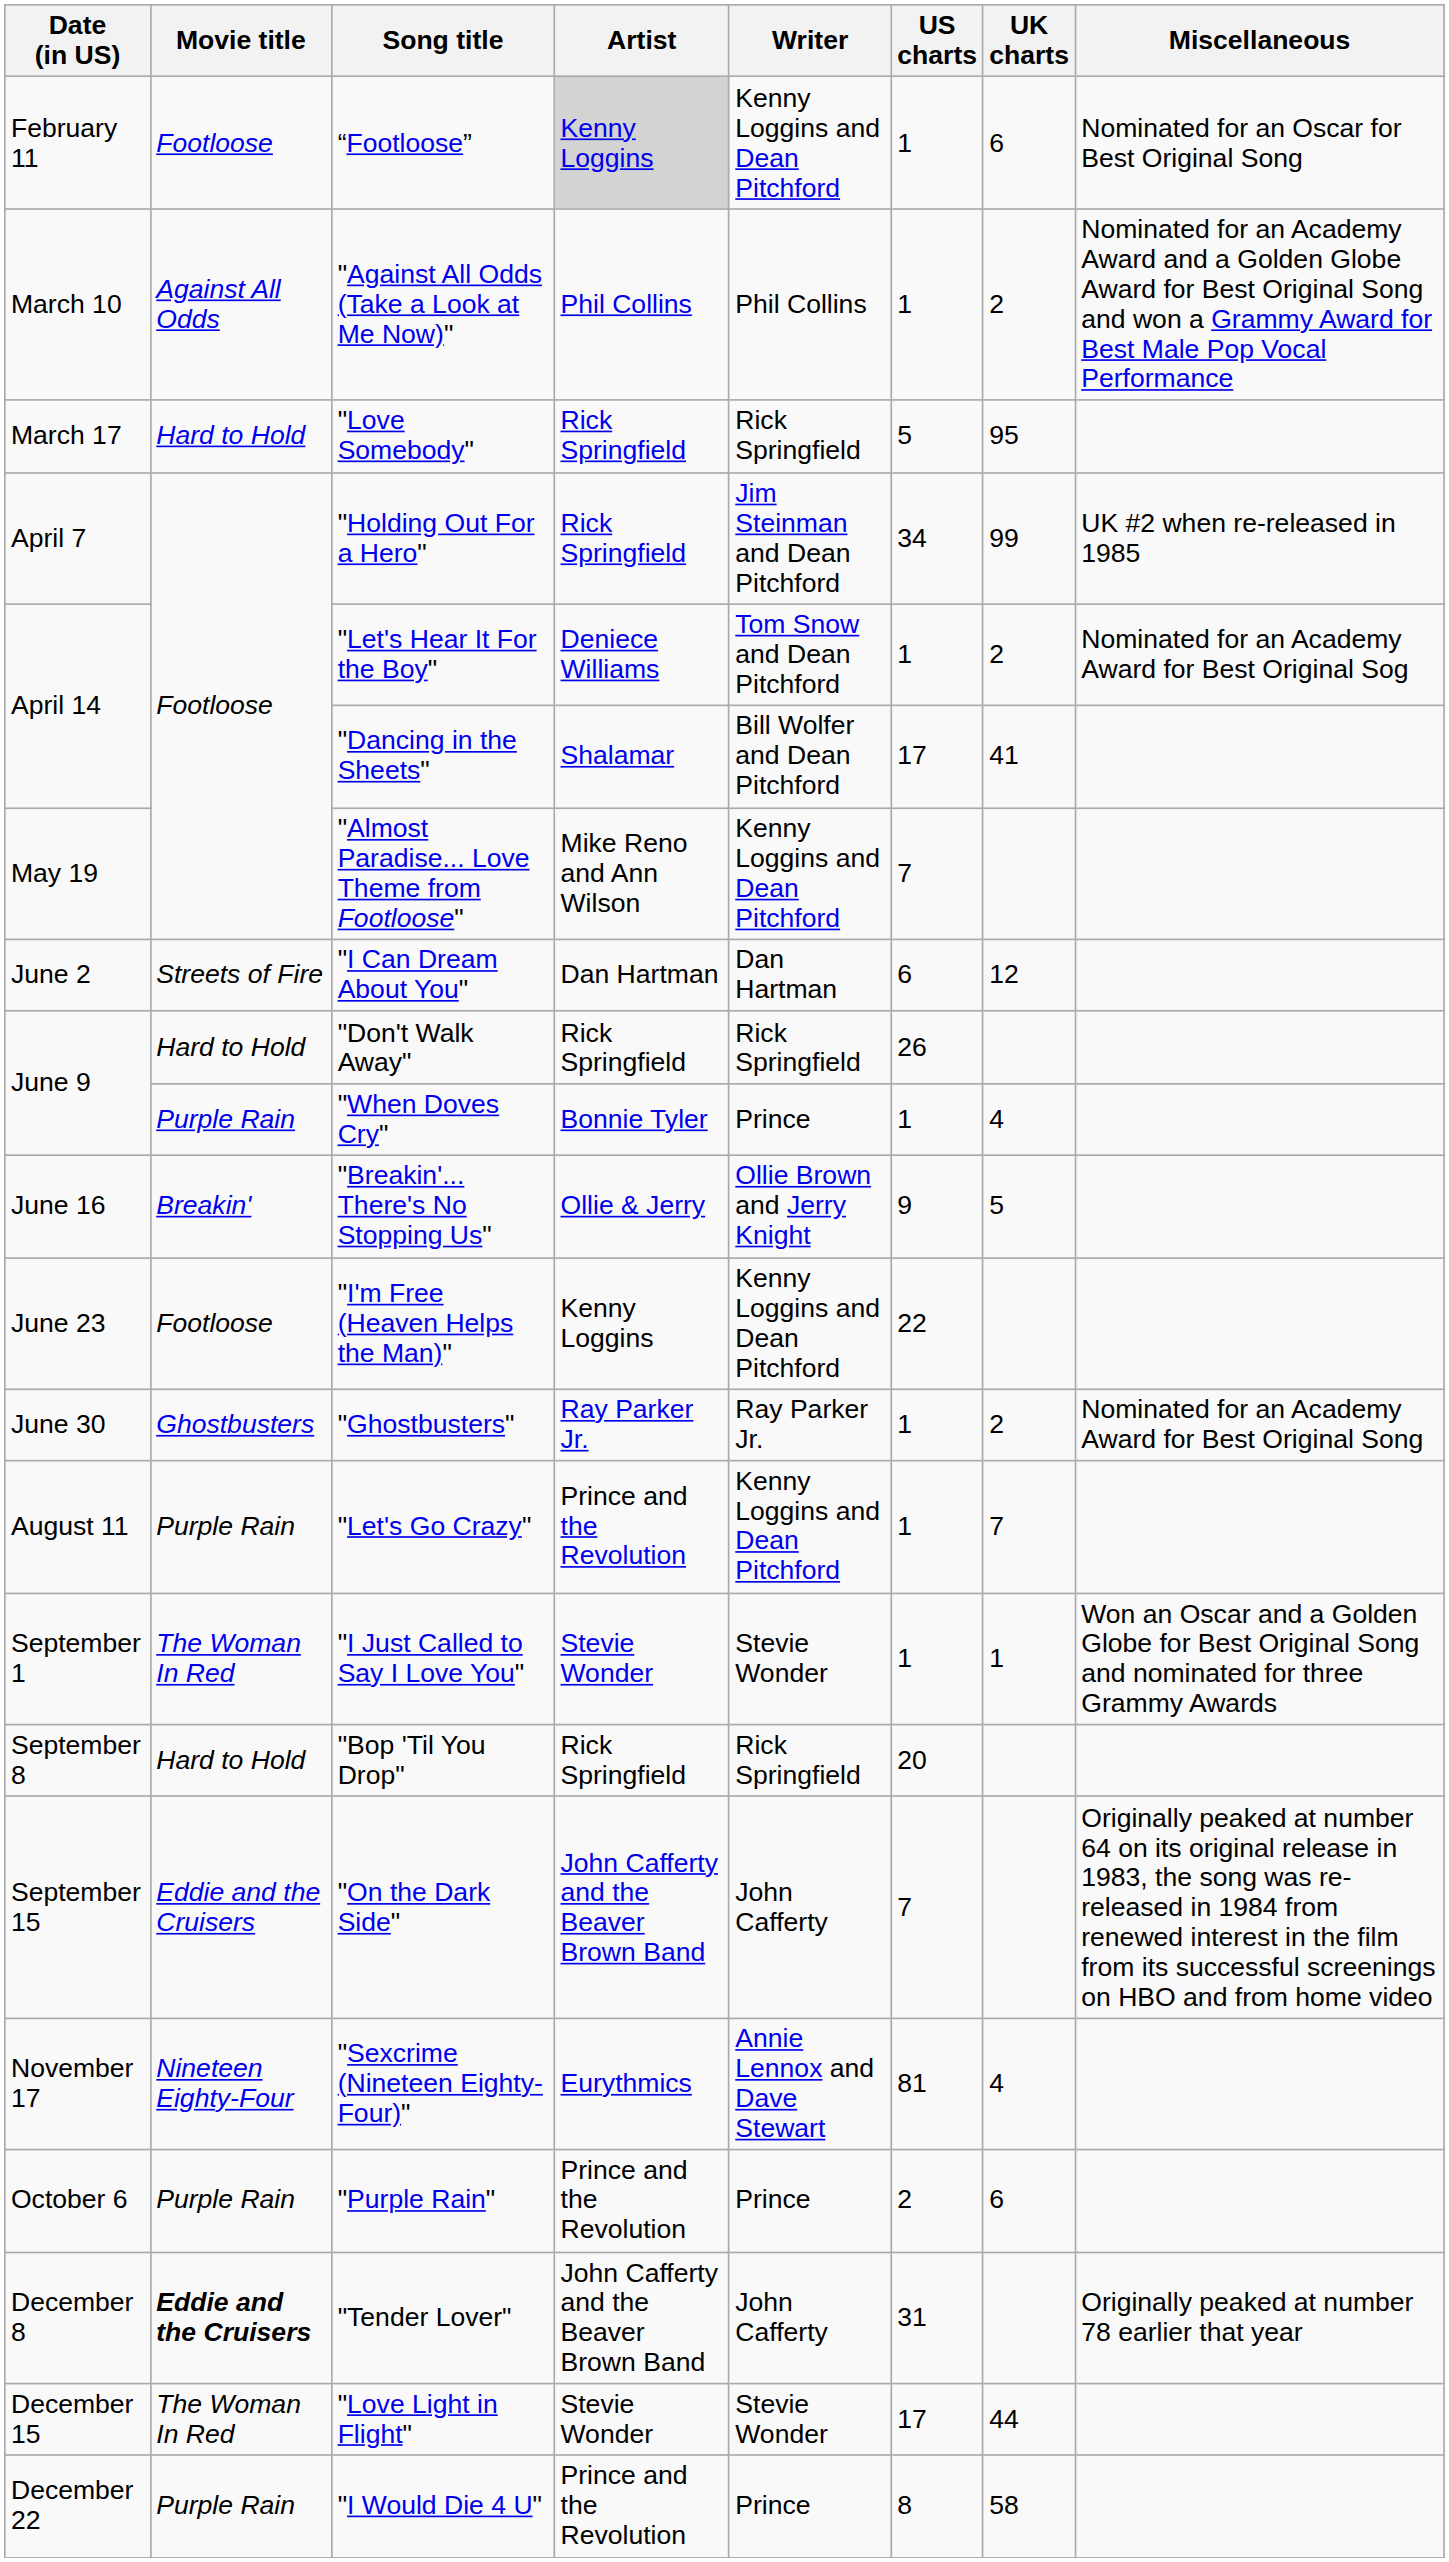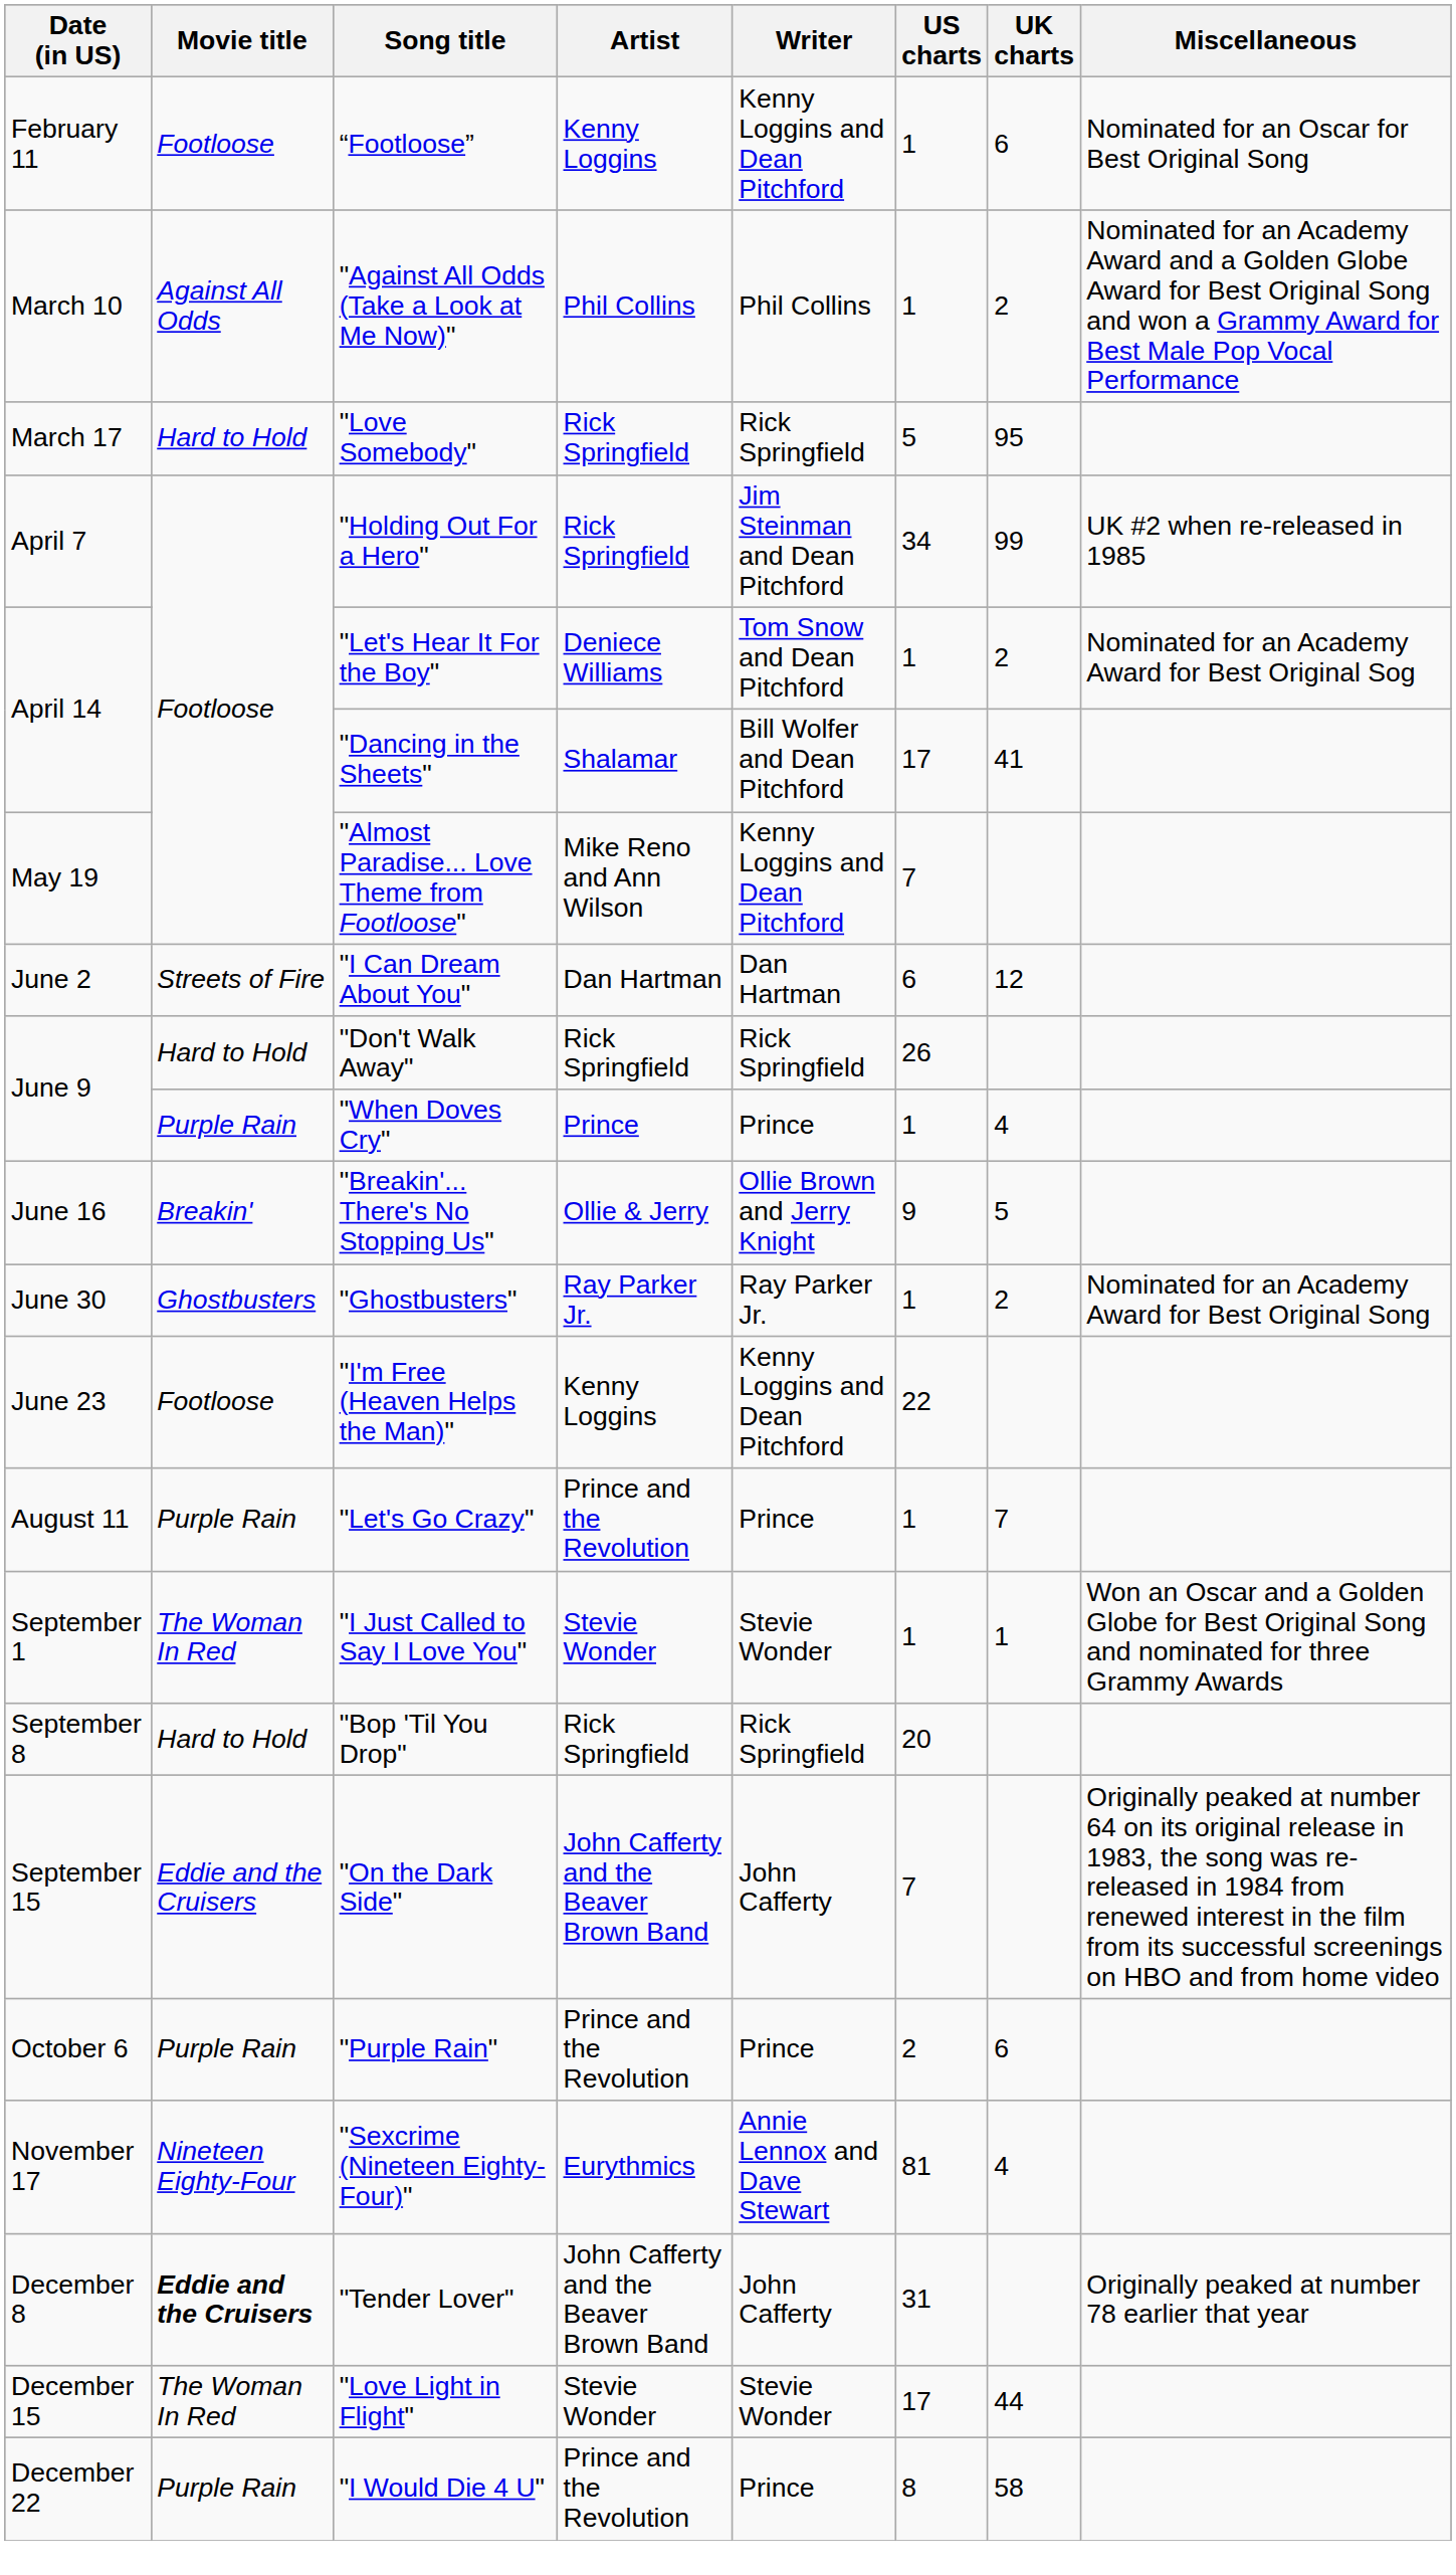“Footloose” | Artist: lightgrey background -> no background
"When Doves Cry" | Artist: Bonnie Tyler -> Prince
rows swapped: "I'm Free (Heaven Helps the Man)" <-> "Ghostbusters"
"Let's Go Crazy" | Writer: Kenny Loggins and Dean Pitchford -> Prince
rows swapped: "Purple Rain" <-> "Sexcrime (Nineteen Eighty-Four)"
